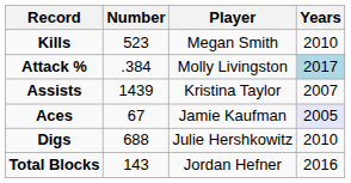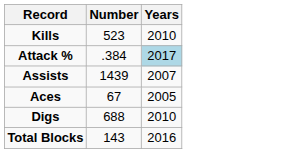- column: Player | Megan Smith | Molly Livingston | Kristina Taylor | Jamie Kaufman | Julie Hershkowitz | Jordan Hefner
Aces | Years: lavender background -> no background
